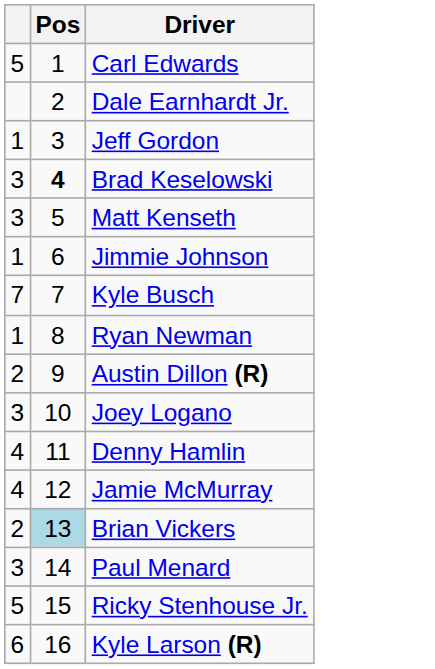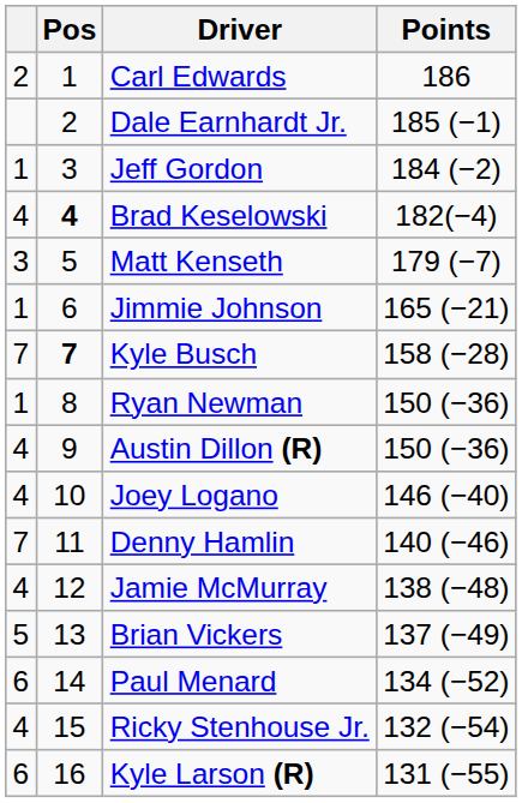+ column: Points | 186 | 185 (−1) | 184 (−2) | 182(−4) | 179 (−7) | 165 (−21) | 158 (−28) | 150 (−36) | 150 (−36) | 146 (−40) | 140 (−46) | 138 (−48) | 137 (−49) | 134 (−52) | 132 (−54) | 131 (−55)
Carl Edwards | column 1: 5 -> 2
Brad Keselowski | column 1: 3 -> 4
Kyle Busch | Pos: normal -> bold
Austin Dillon (R) | column 1: 2 -> 4
Joey Logano | column 1: 3 -> 4
Denny Hamlin | column 1: 4 -> 7
Brian Vickers | column 1: 2 -> 5
Brian Vickers | Pos: lightblue background -> no background
Paul Menard | column 1: 3 -> 6
Ricky Stenhouse Jr. | column 1: 5 -> 4
